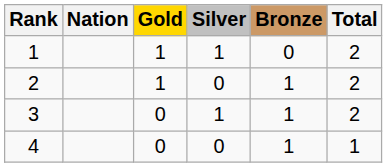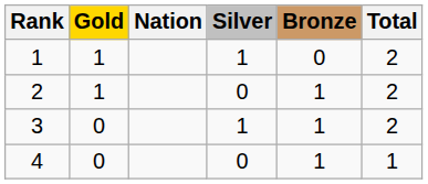columns swapped: Nation <-> Gold
